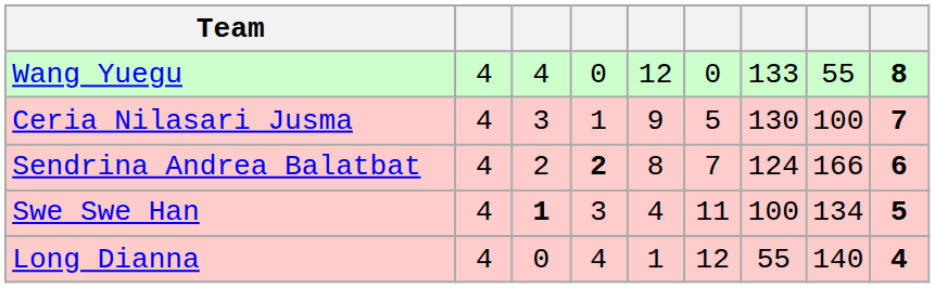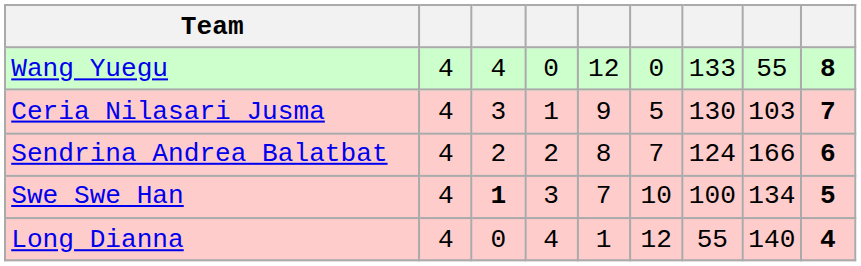Ceria Nilasari Jusma | column 8: 100 -> 103
Sendrina Andrea Balatbat | column 4: bold -> normal
Swe Swe Han | column 5: 4 -> 7
Swe Swe Han | column 6: 11 -> 10
